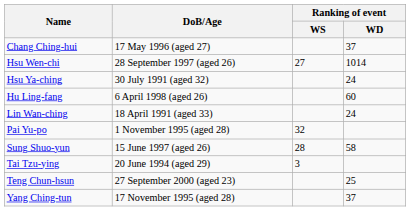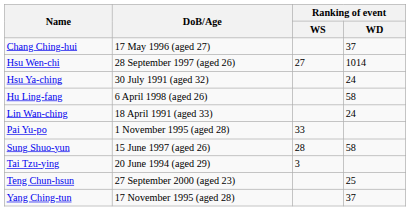Hu Ling-fang | Ranking of event / WD: 60 -> 58
Pai Yu-po | Ranking of event / WS: 32 -> 33
